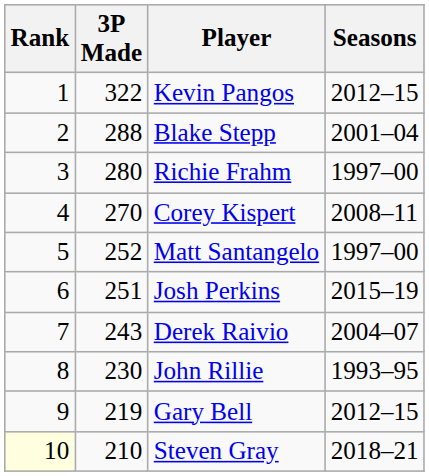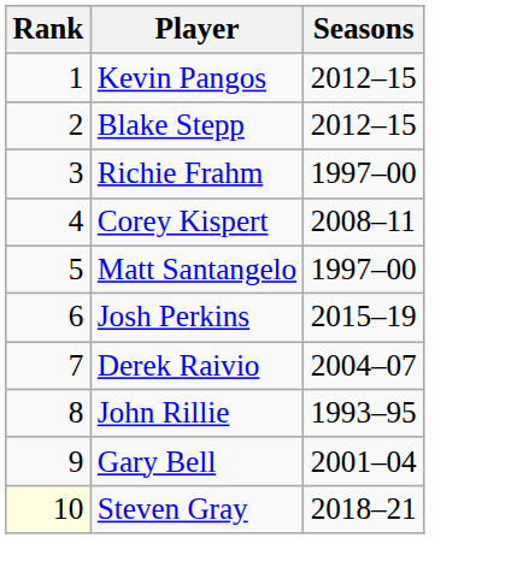- column: 3P Made | 322 | 288 | 280 | 270 | 252 | 251 | 243 | 230 | 219 | 210
Blake Stepp | Seasons: 2001–04 -> 2012–15
Gary Bell | Seasons: 2012–15 -> 2001–04
